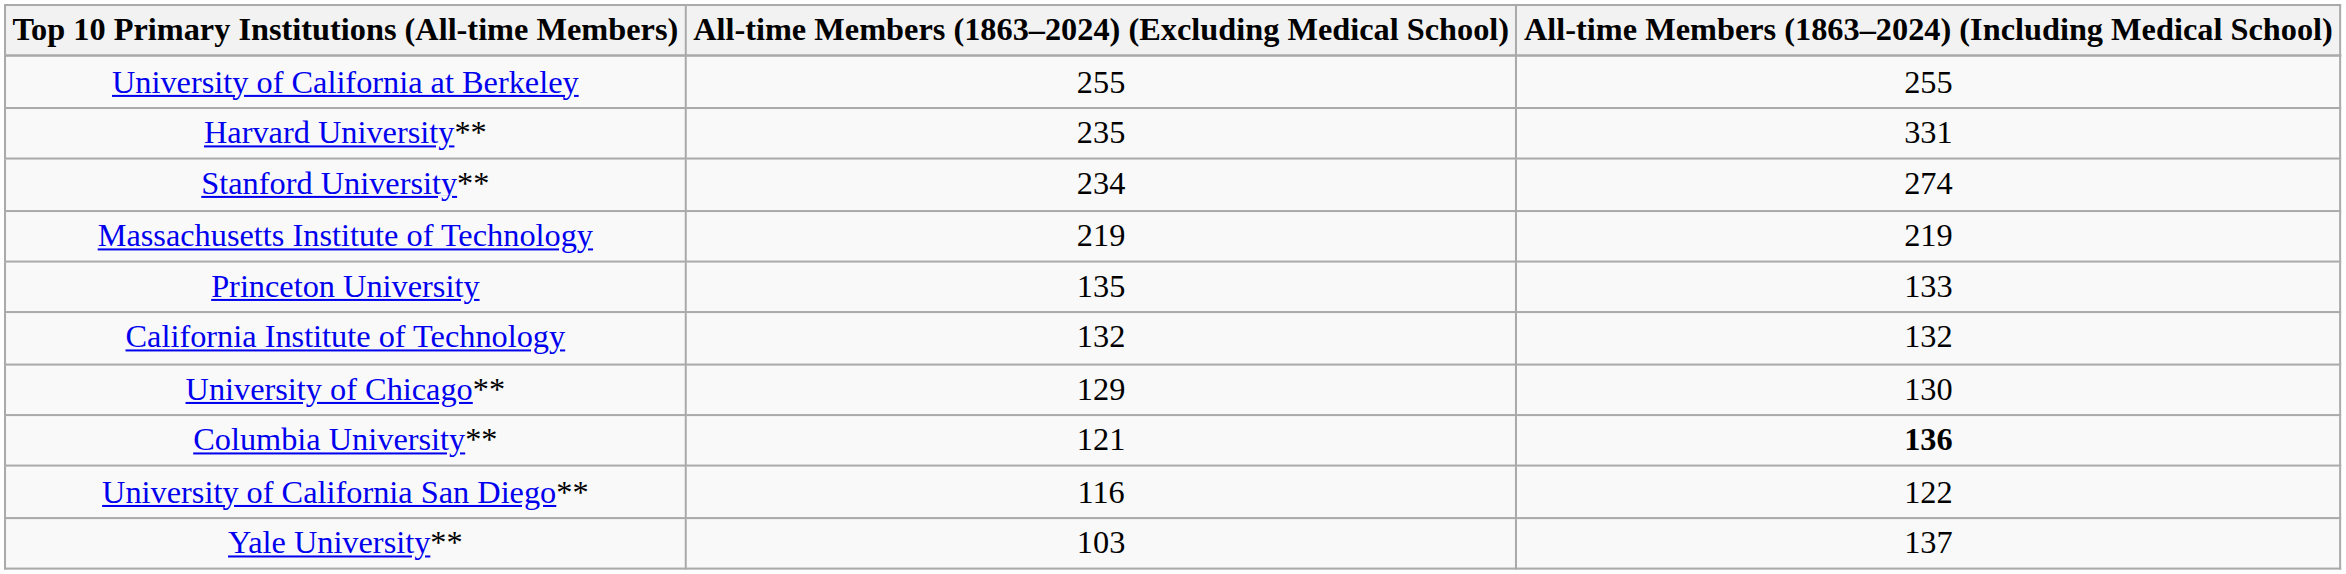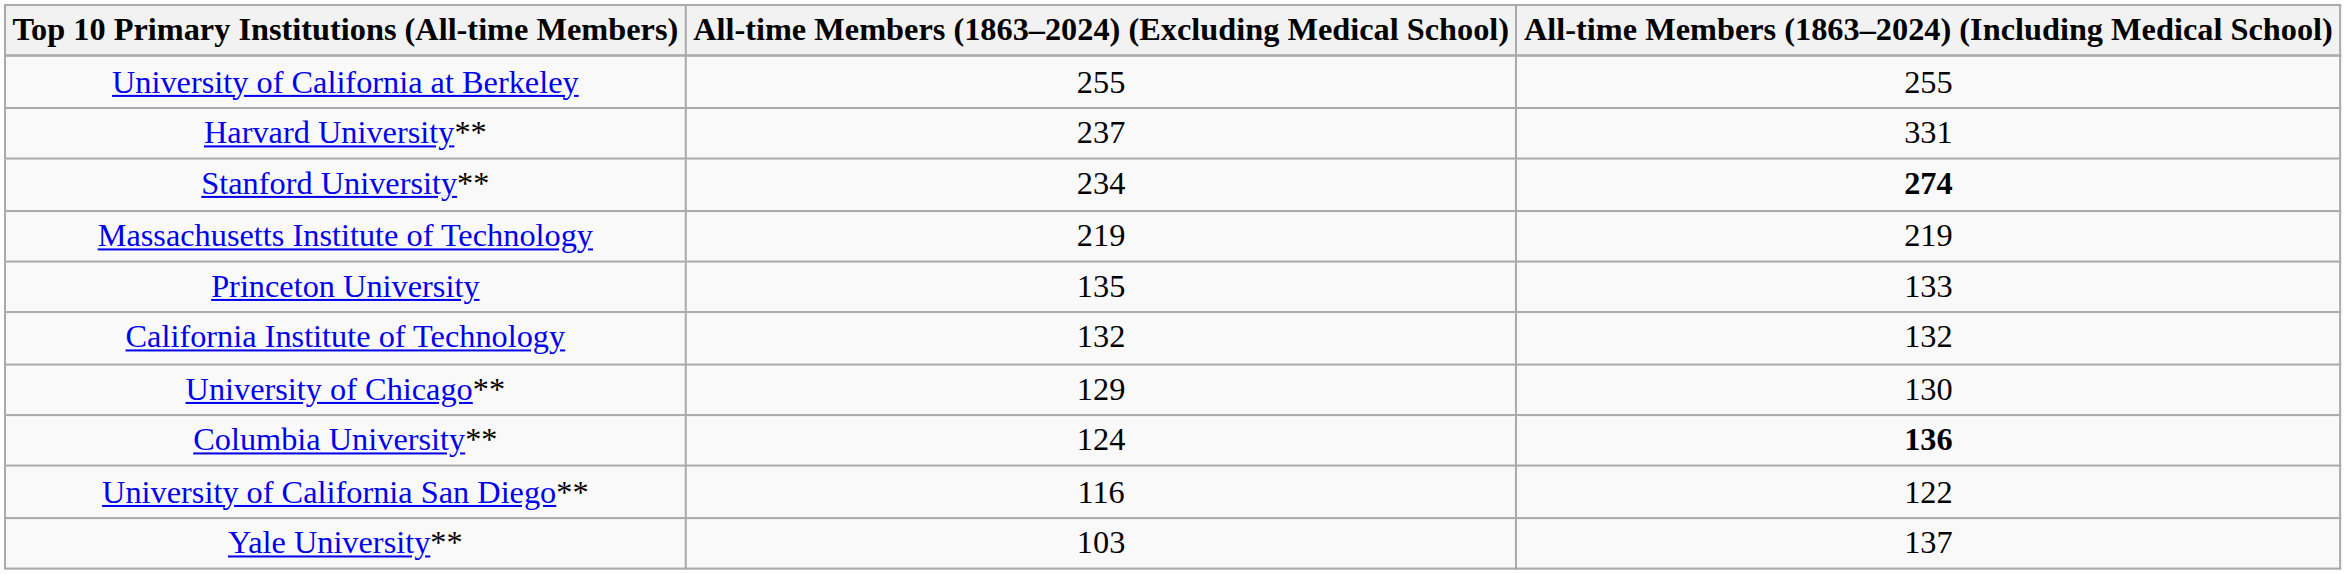Harvard University** | All-time Members (1863–2024) (Excluding Medical School): 235 -> 237
Stanford University** | All-time Members (1863–2024) (Including Medical School): normal -> bold
Columbia University** | All-time Members (1863–2024) (Excluding Medical School): 121 -> 124
